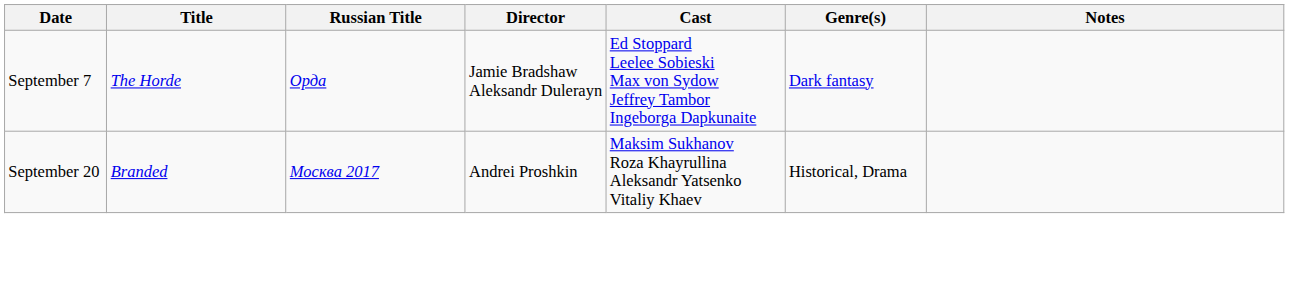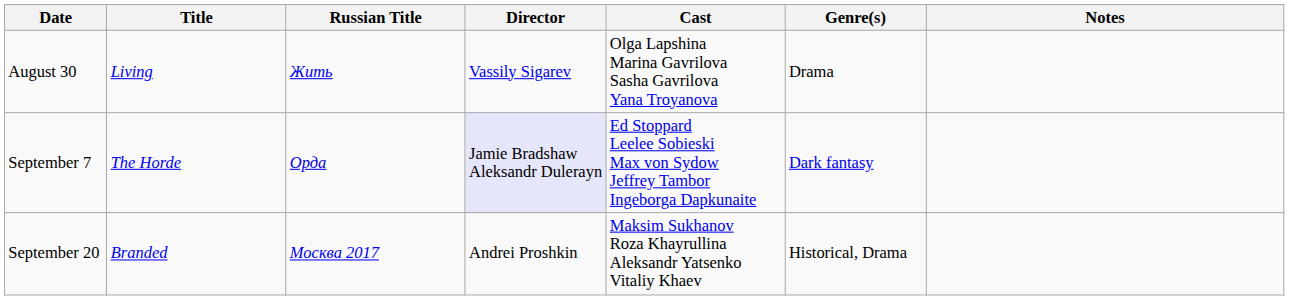+ row: August 30 | Living | Жить | Vassily Sigarev | Olga Lapshina Marina Gavrilova Sasha Gavrilova Yana Troyanova | Drama
September 7 | Director: no background -> lavender background
